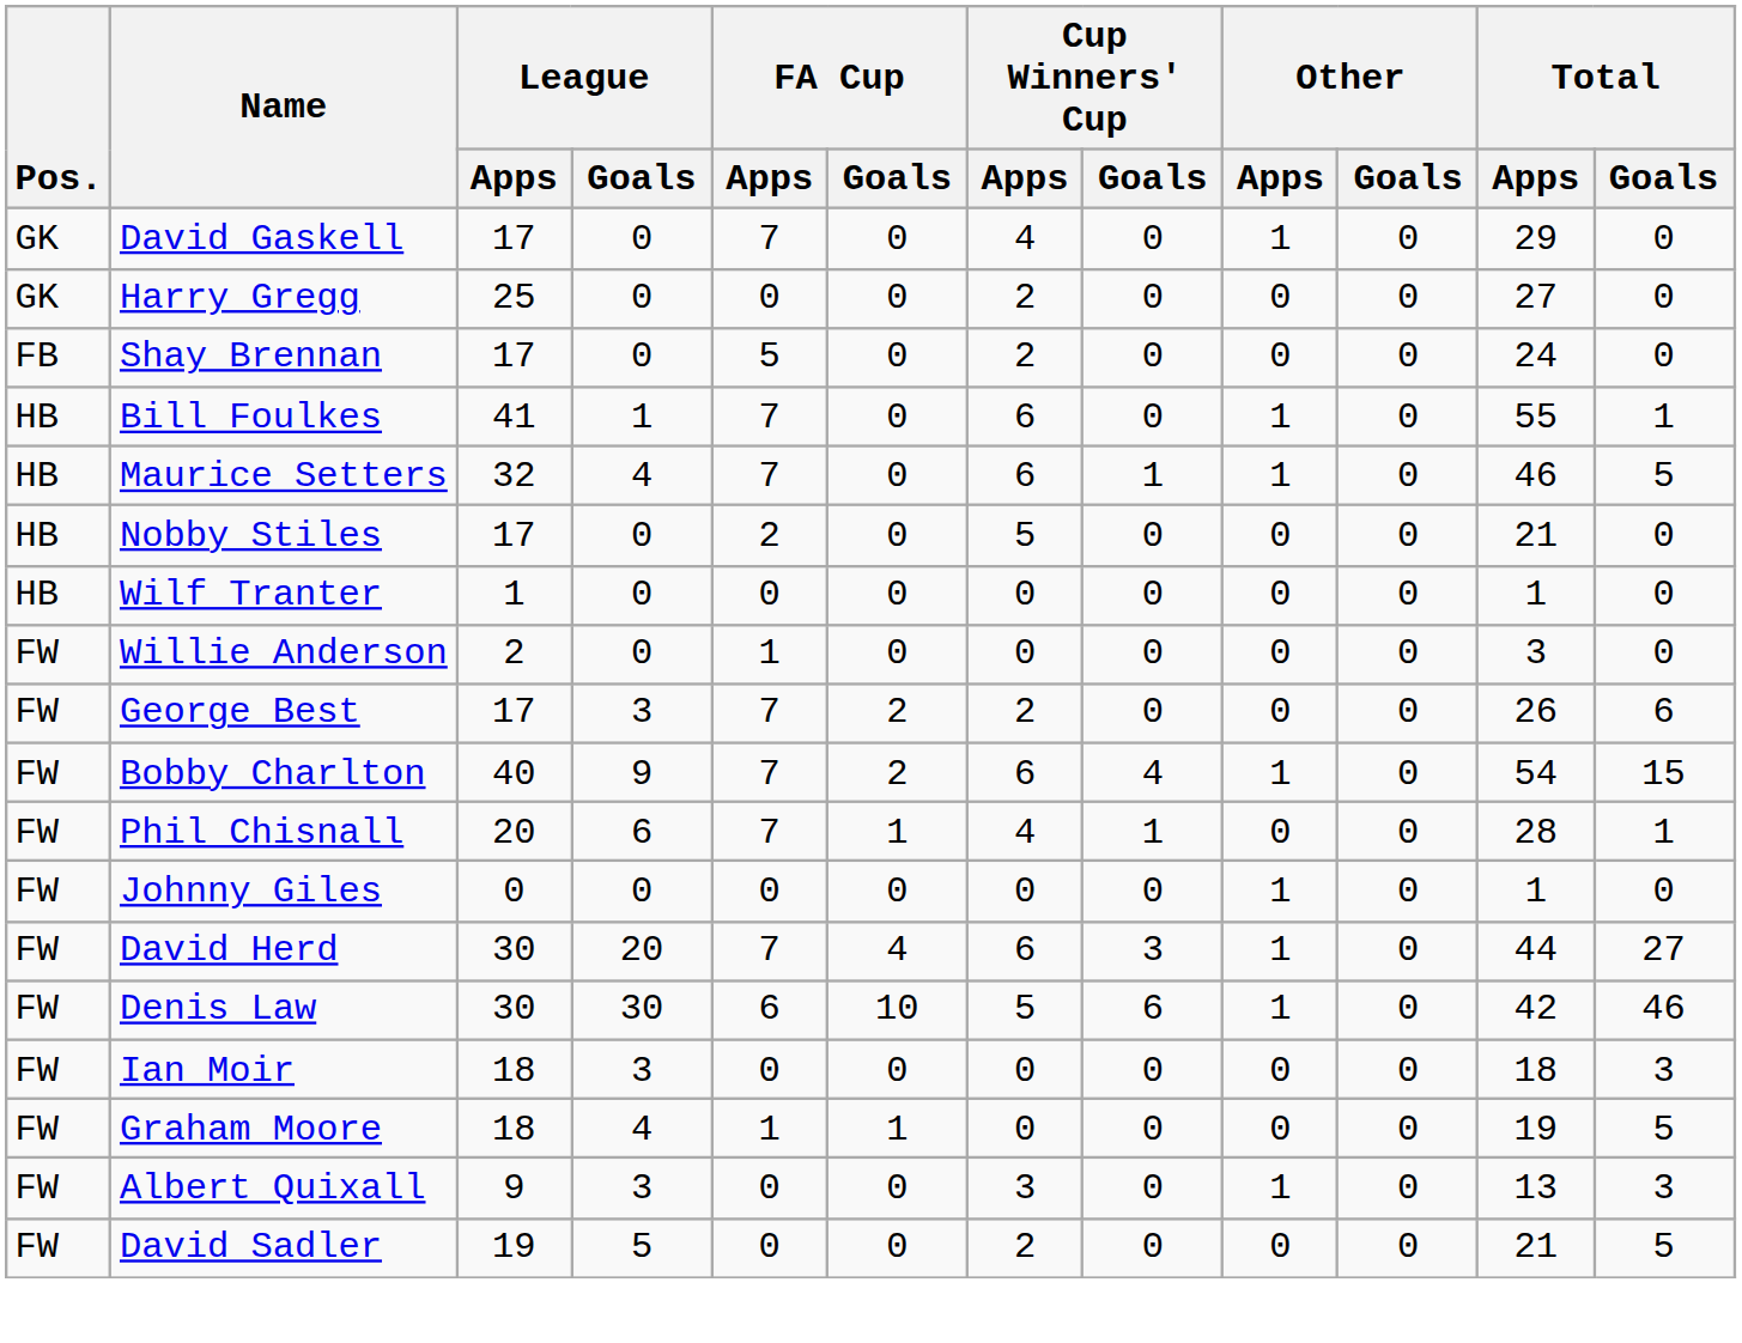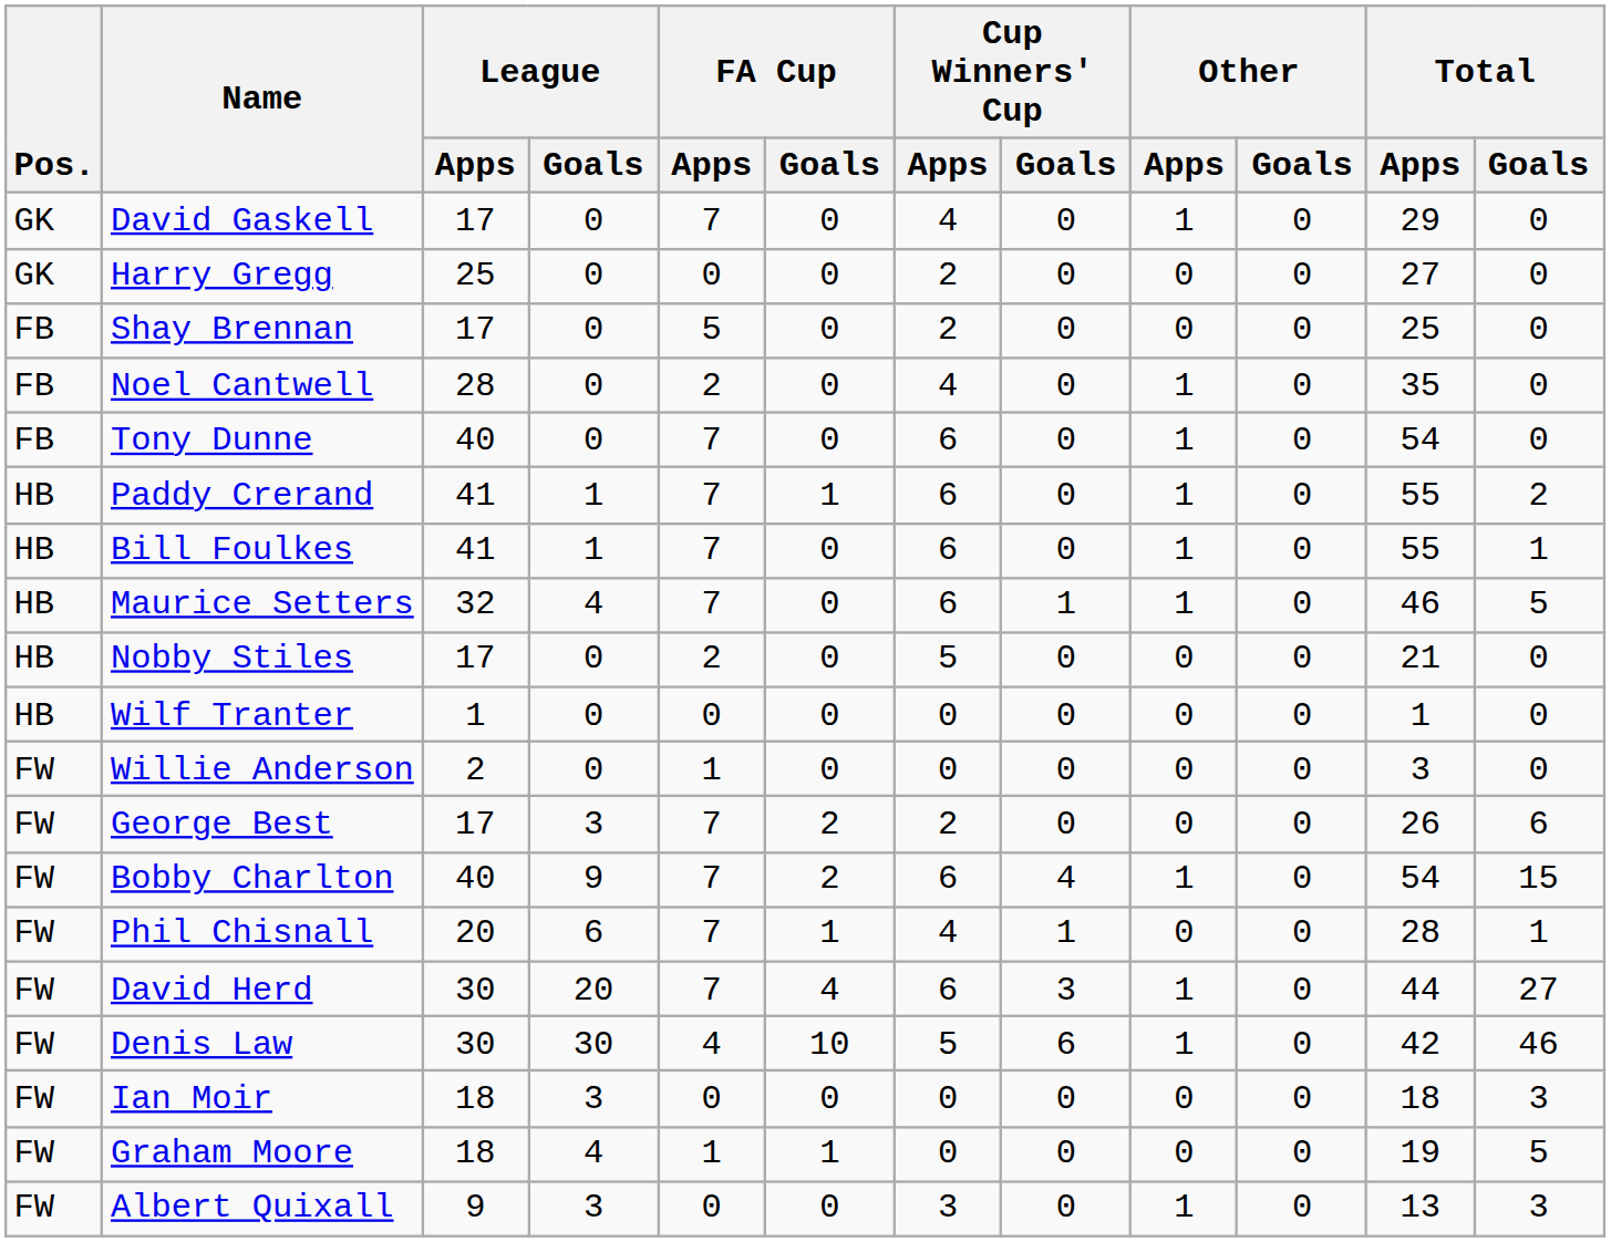Shay Brennan | Total / Apps: 24 -> 25
+ row: FB | Noel Cantwell | 28 | 0 | 2 | 0 | 4 | 0 | 1 | 0 | 35 | 0
+ row: FB | Tony Dunne | 40 | 0 | 7 | 0 | 6 | 0 | 1 | 0 | 54 | 0
+ row: HB | Paddy Crerand | 41 | 1 | 7 | 1 | 6 | 0 | 1 | 0 | 55 | 2
- row: FW | Johnny Giles | 0 | 0 | 0 | 0 | 0 | 0 | 1 | 0 | 1 | 0
Denis Law | FA Cup / Apps: 6 -> 4
- row: FW | David Sadler | 19 | 5 | 0 | 0 | 2 | 0 | 0 | 0 | 21 | 5
